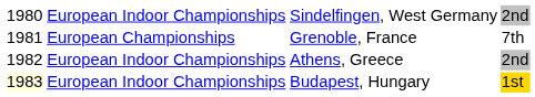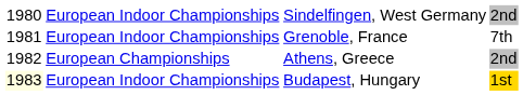Grenoble, France | column 2: European Championships -> European Indoor Championships
Athens, Greece | column 2: European Indoor Championships -> European Championships
